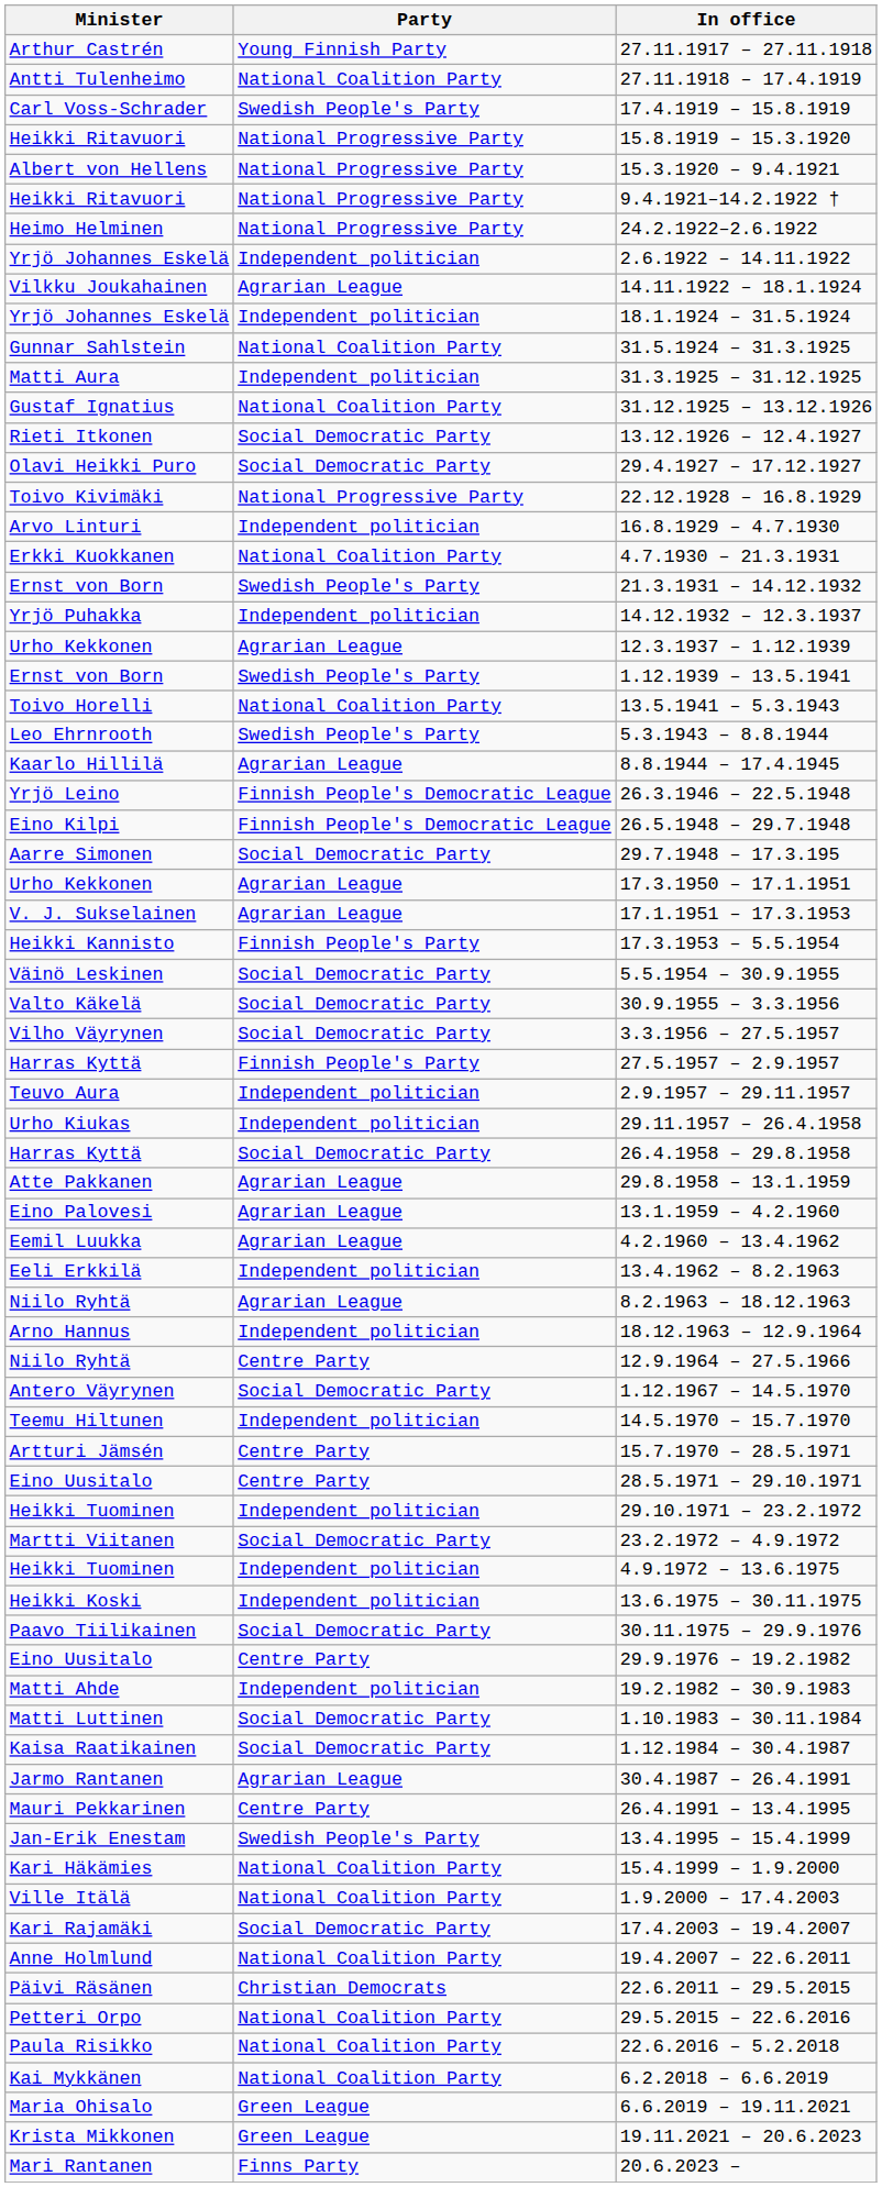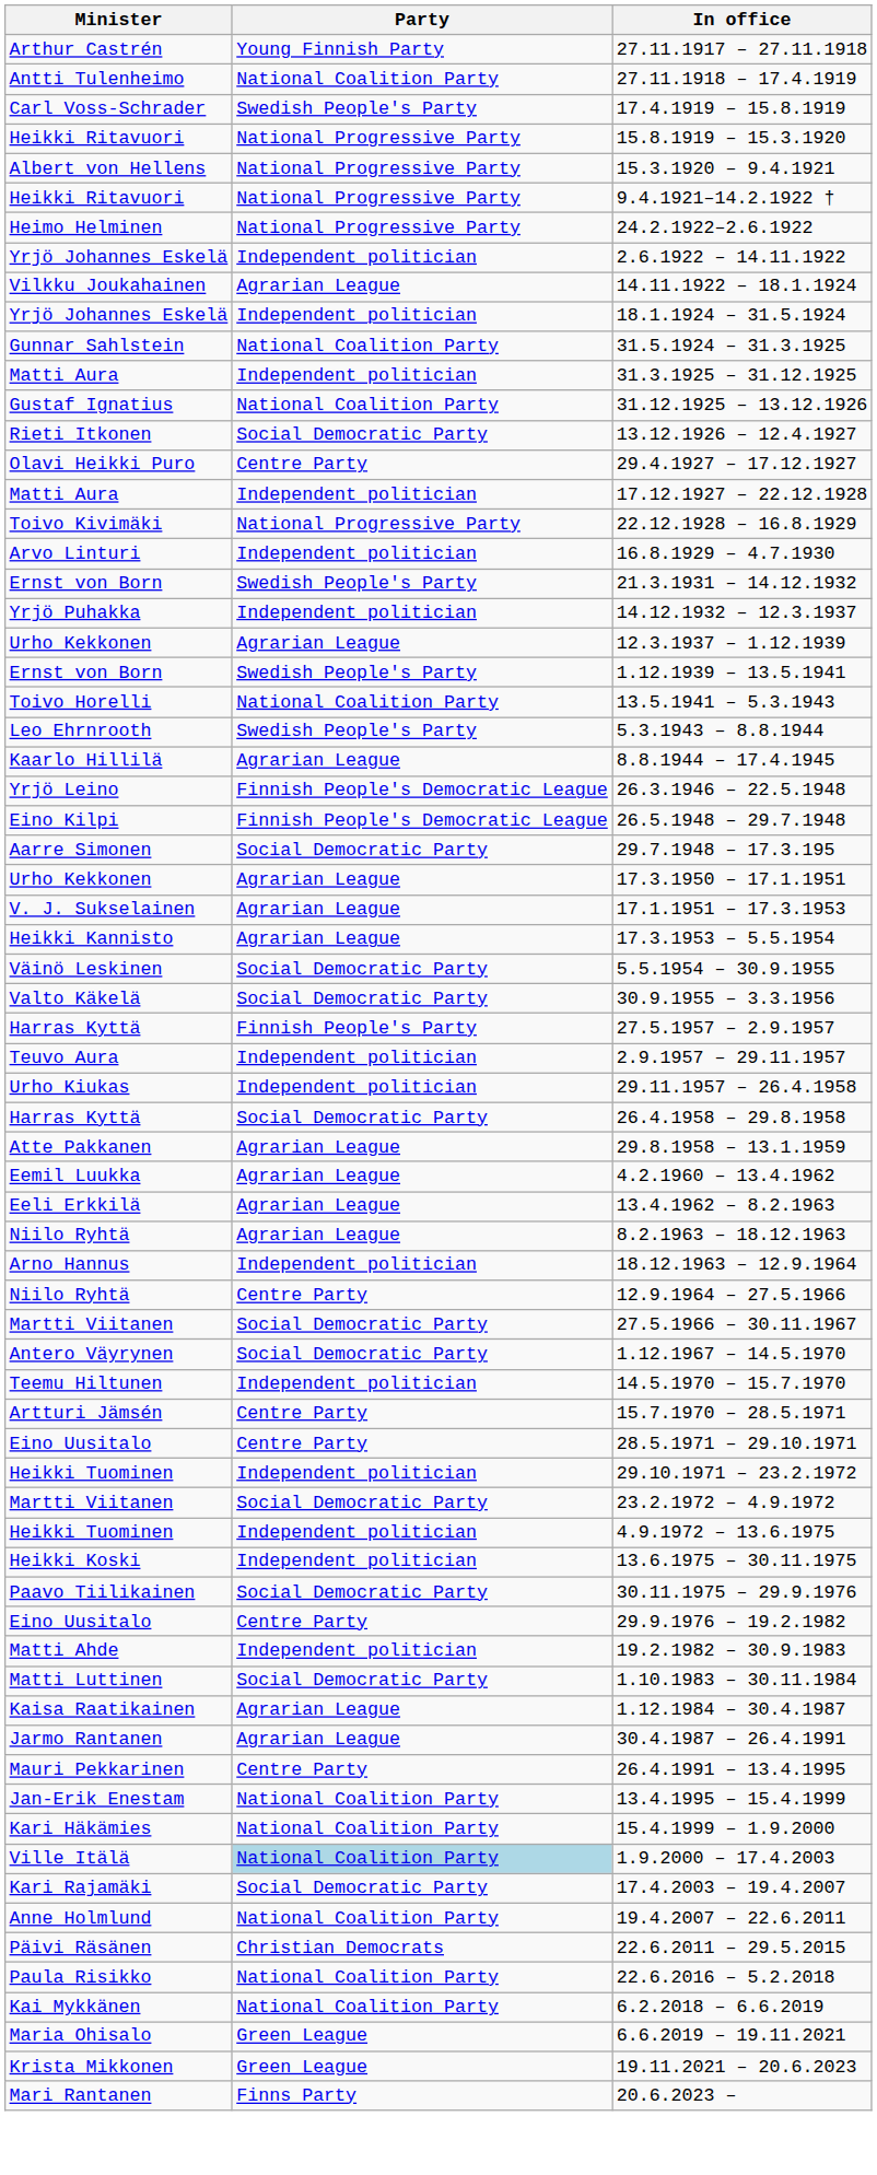29.4.1927 – 17.12.1927 | Party: Social Democratic Party -> Centre Party
+ row: Matti Aura | Independent politician | 17.12.1927 – 22.12.1928
- row: Erkki Kuokkanen | National Coalition Party | 4.7.1930 – 21.3.1931
17.3.1953 – 5.5.1954 | Party: Finnish People's Party -> Agrarian League
- row: Vilho Väyrynen | Social Democratic Party | 3.3.1956 – 27.5.1957
- row: Eino Palovesi | Agrarian League | 13.1.1959 – 4.2.1960
13.4.1962 – 8.2.1963 | Party: Independent politician -> Agrarian League
+ row: Martti Viitanen | Social Democratic Party | 27.5.1966 – 30.11.1967
1.12.1984 – 30.4.1987 | Party: Social Democratic Party -> Agrarian League
13.4.1995 – 15.4.1999 | Party: Swedish People's Party -> National Coalition Party
1.9.2000 – 17.4.2003 | Party: no background -> lightblue background
- row: Petteri Orpo | National Coalition Party | 29.5.2015 – 22.6.2016
